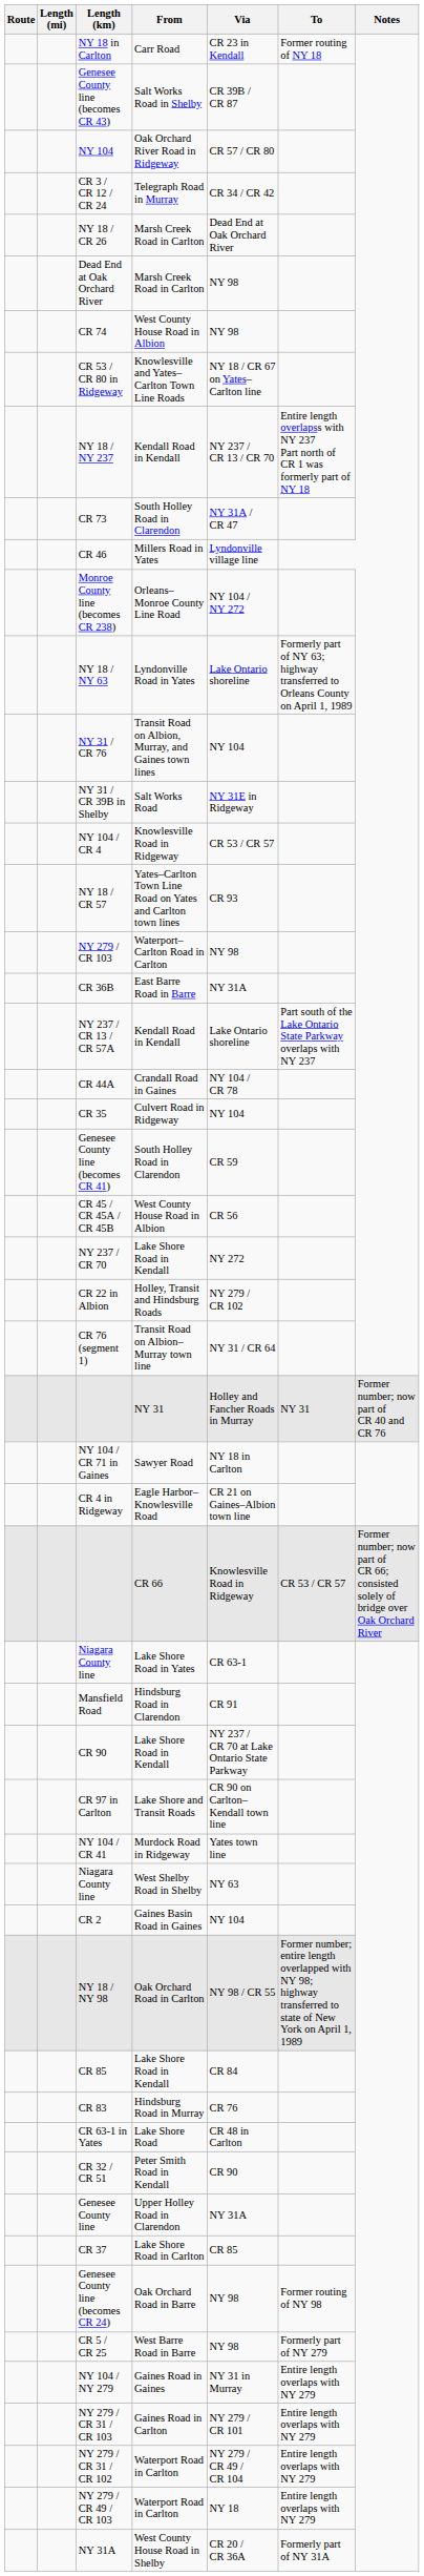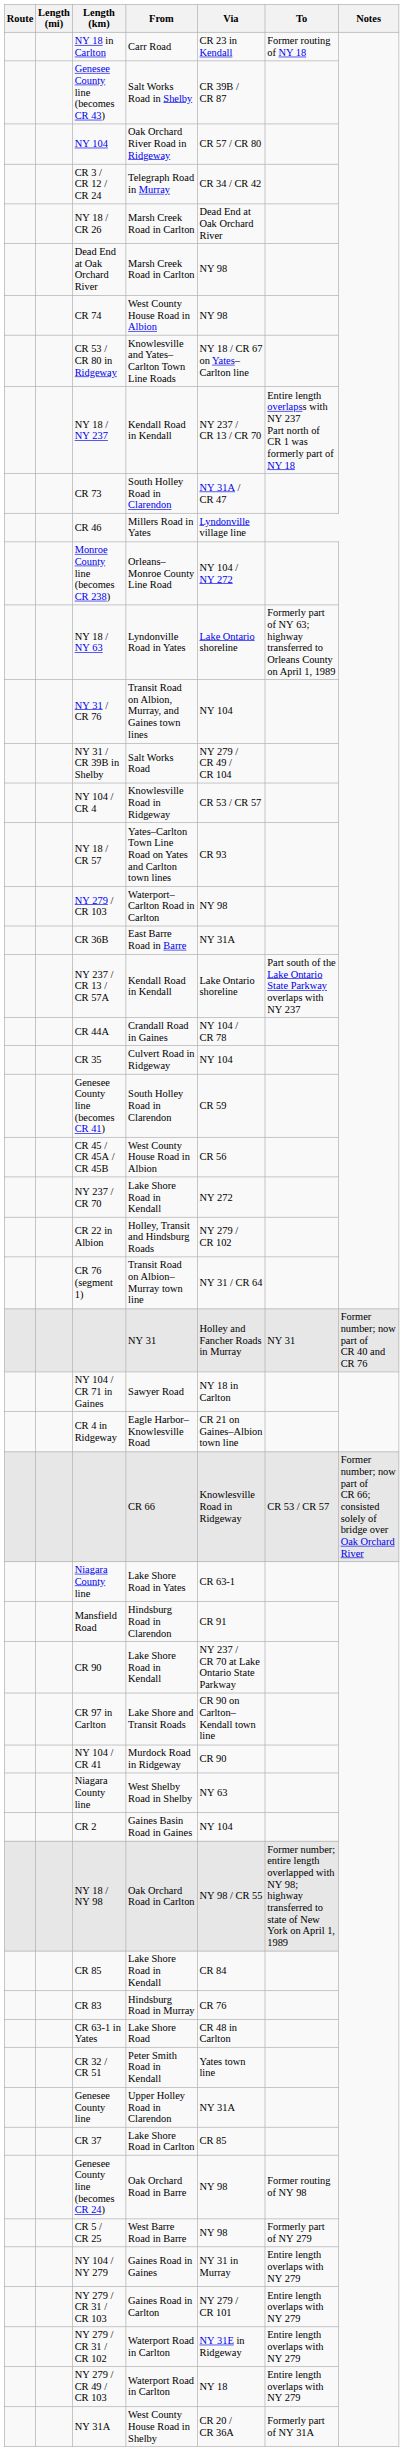NY 31 / CR 39B in Shelby | Via: NY 31E in Ridgeway -> NY 279 / CR 49 / CR 104
NY 104 / CR 41 | Via: Yates town line -> CR 90
CR 32 / CR 51 | Via: CR 90 -> Yates town line
NY 279 / CR 31 / CR 102 | Via: NY 279 / CR 49 / CR 104 -> NY 31E in Ridgeway
